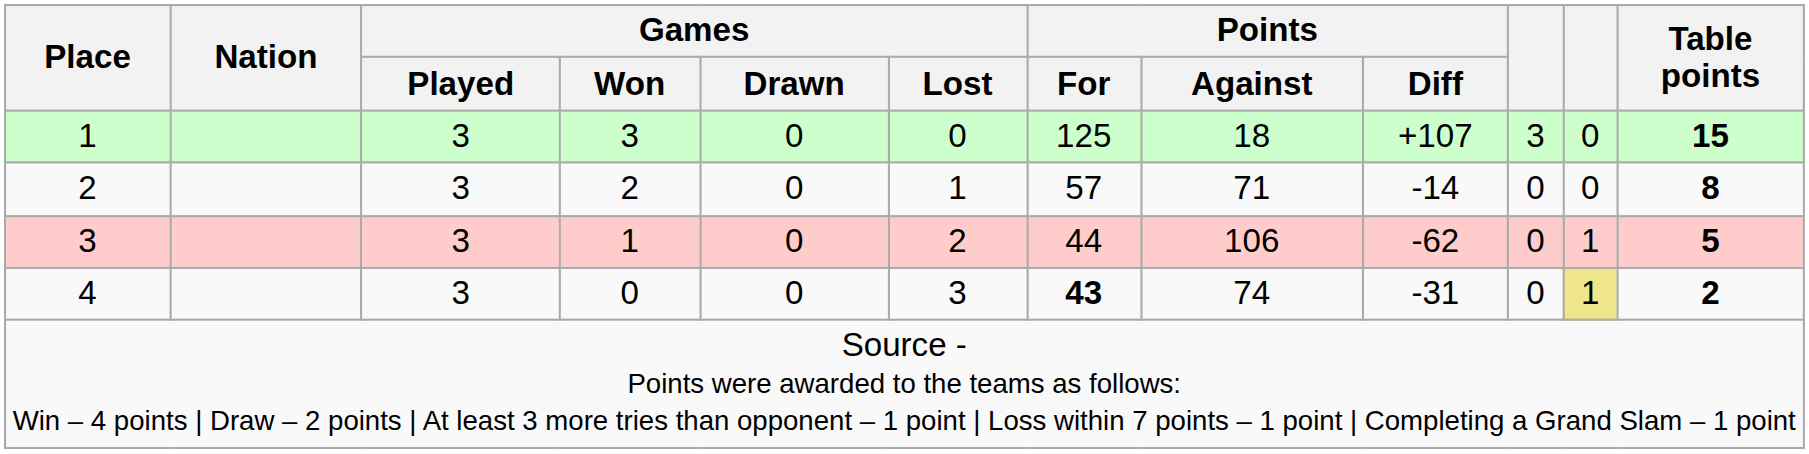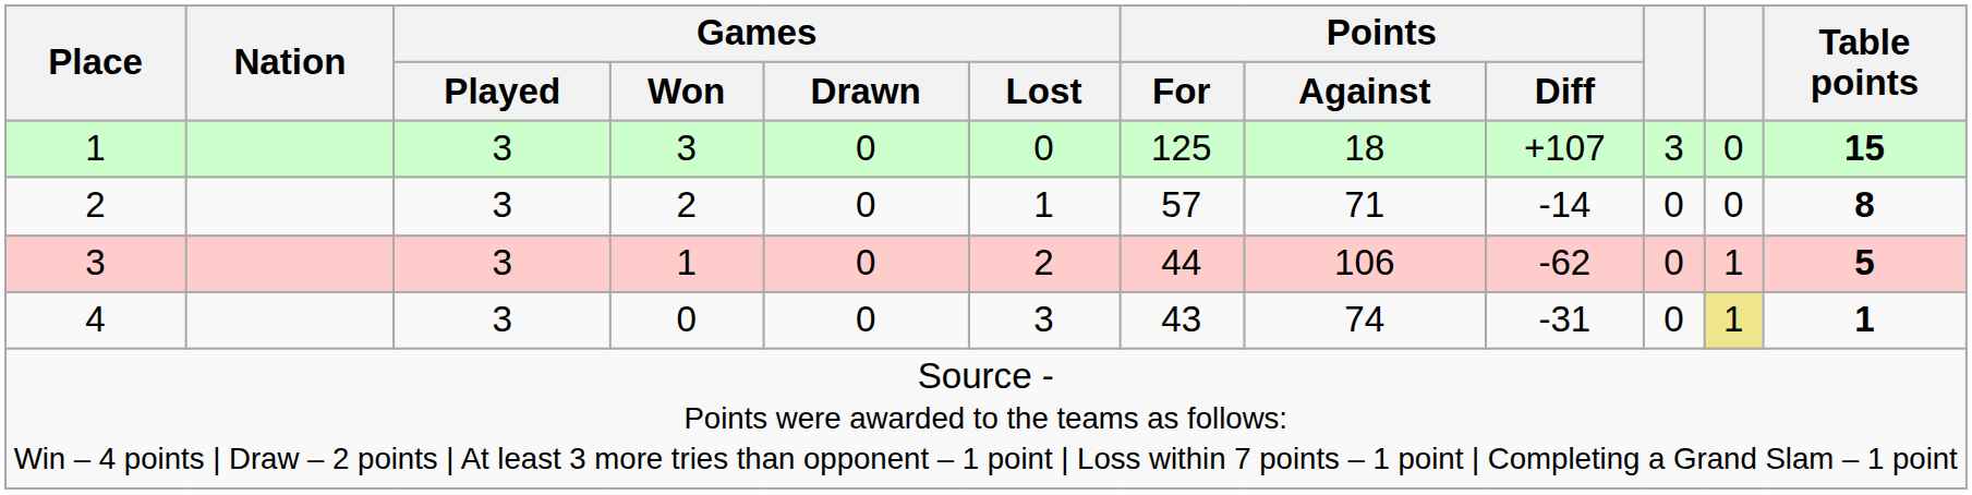4 | Points / For: bold -> normal
4 | Table points: 2 -> 1
